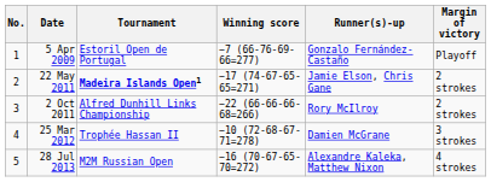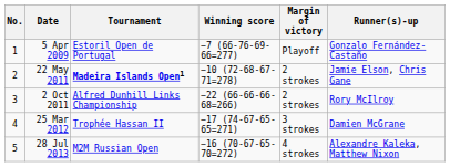columns swapped: Margin of victory <-> Runner(s)-up
22 May 2011 | Winning score: −17 (74-67-65-65=271) -> −10 (72-68-67-71=278)
25 Mar 2012 | Winning score: −10 (72-68-67-71=278) -> −17 (74-67-65-65=271)
